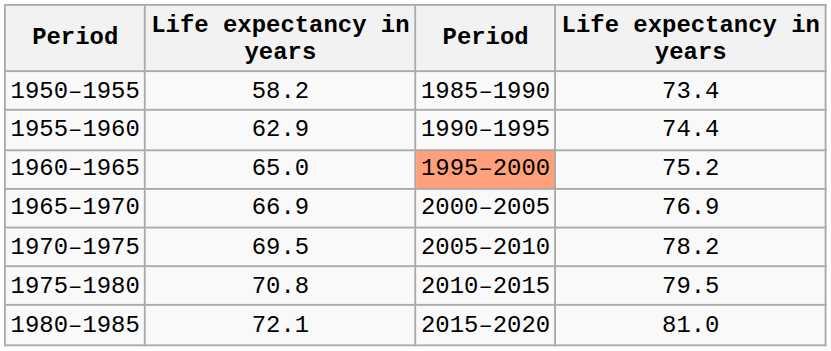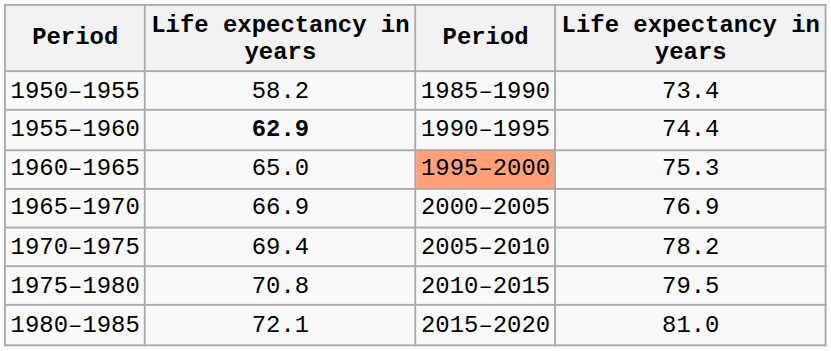1955–1960 | column 2: normal -> bold
1960–1965 | column 4: 75.2 -> 75.3
1970–1975 | column 2: 69.5 -> 69.4
